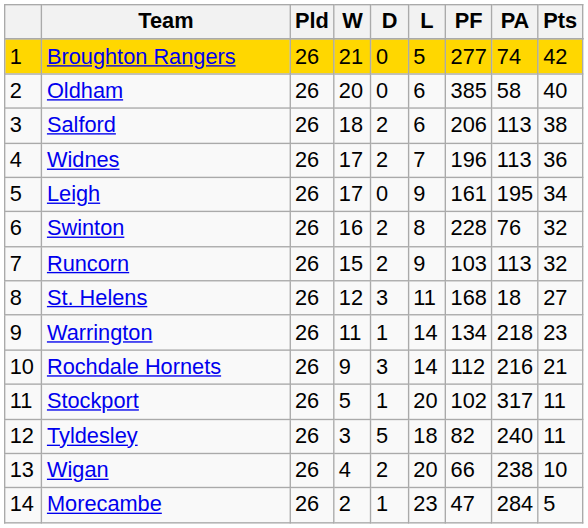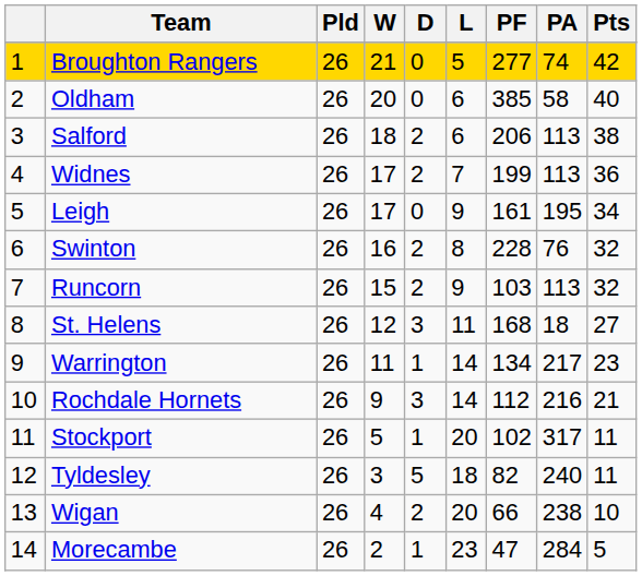Widnes | PF: 196 -> 199
Warrington | PA: 218 -> 217
